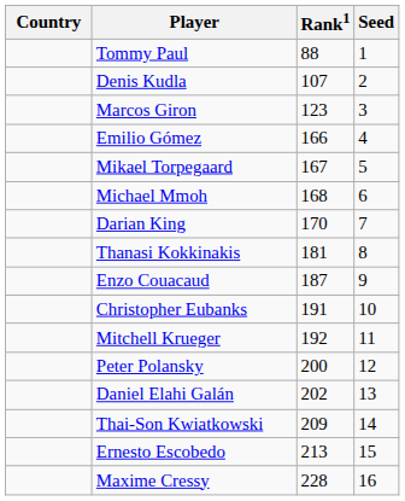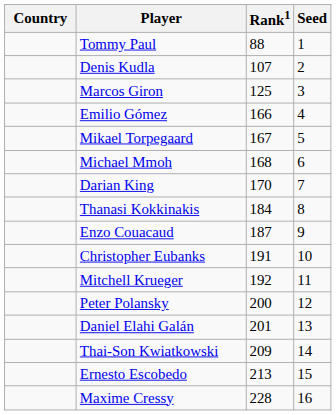Marcos Giron | Rank1: 123 -> 125
Thanasi Kokkinakis | Rank1: 181 -> 184
Daniel Elahi Galán | Rank1: 202 -> 201
